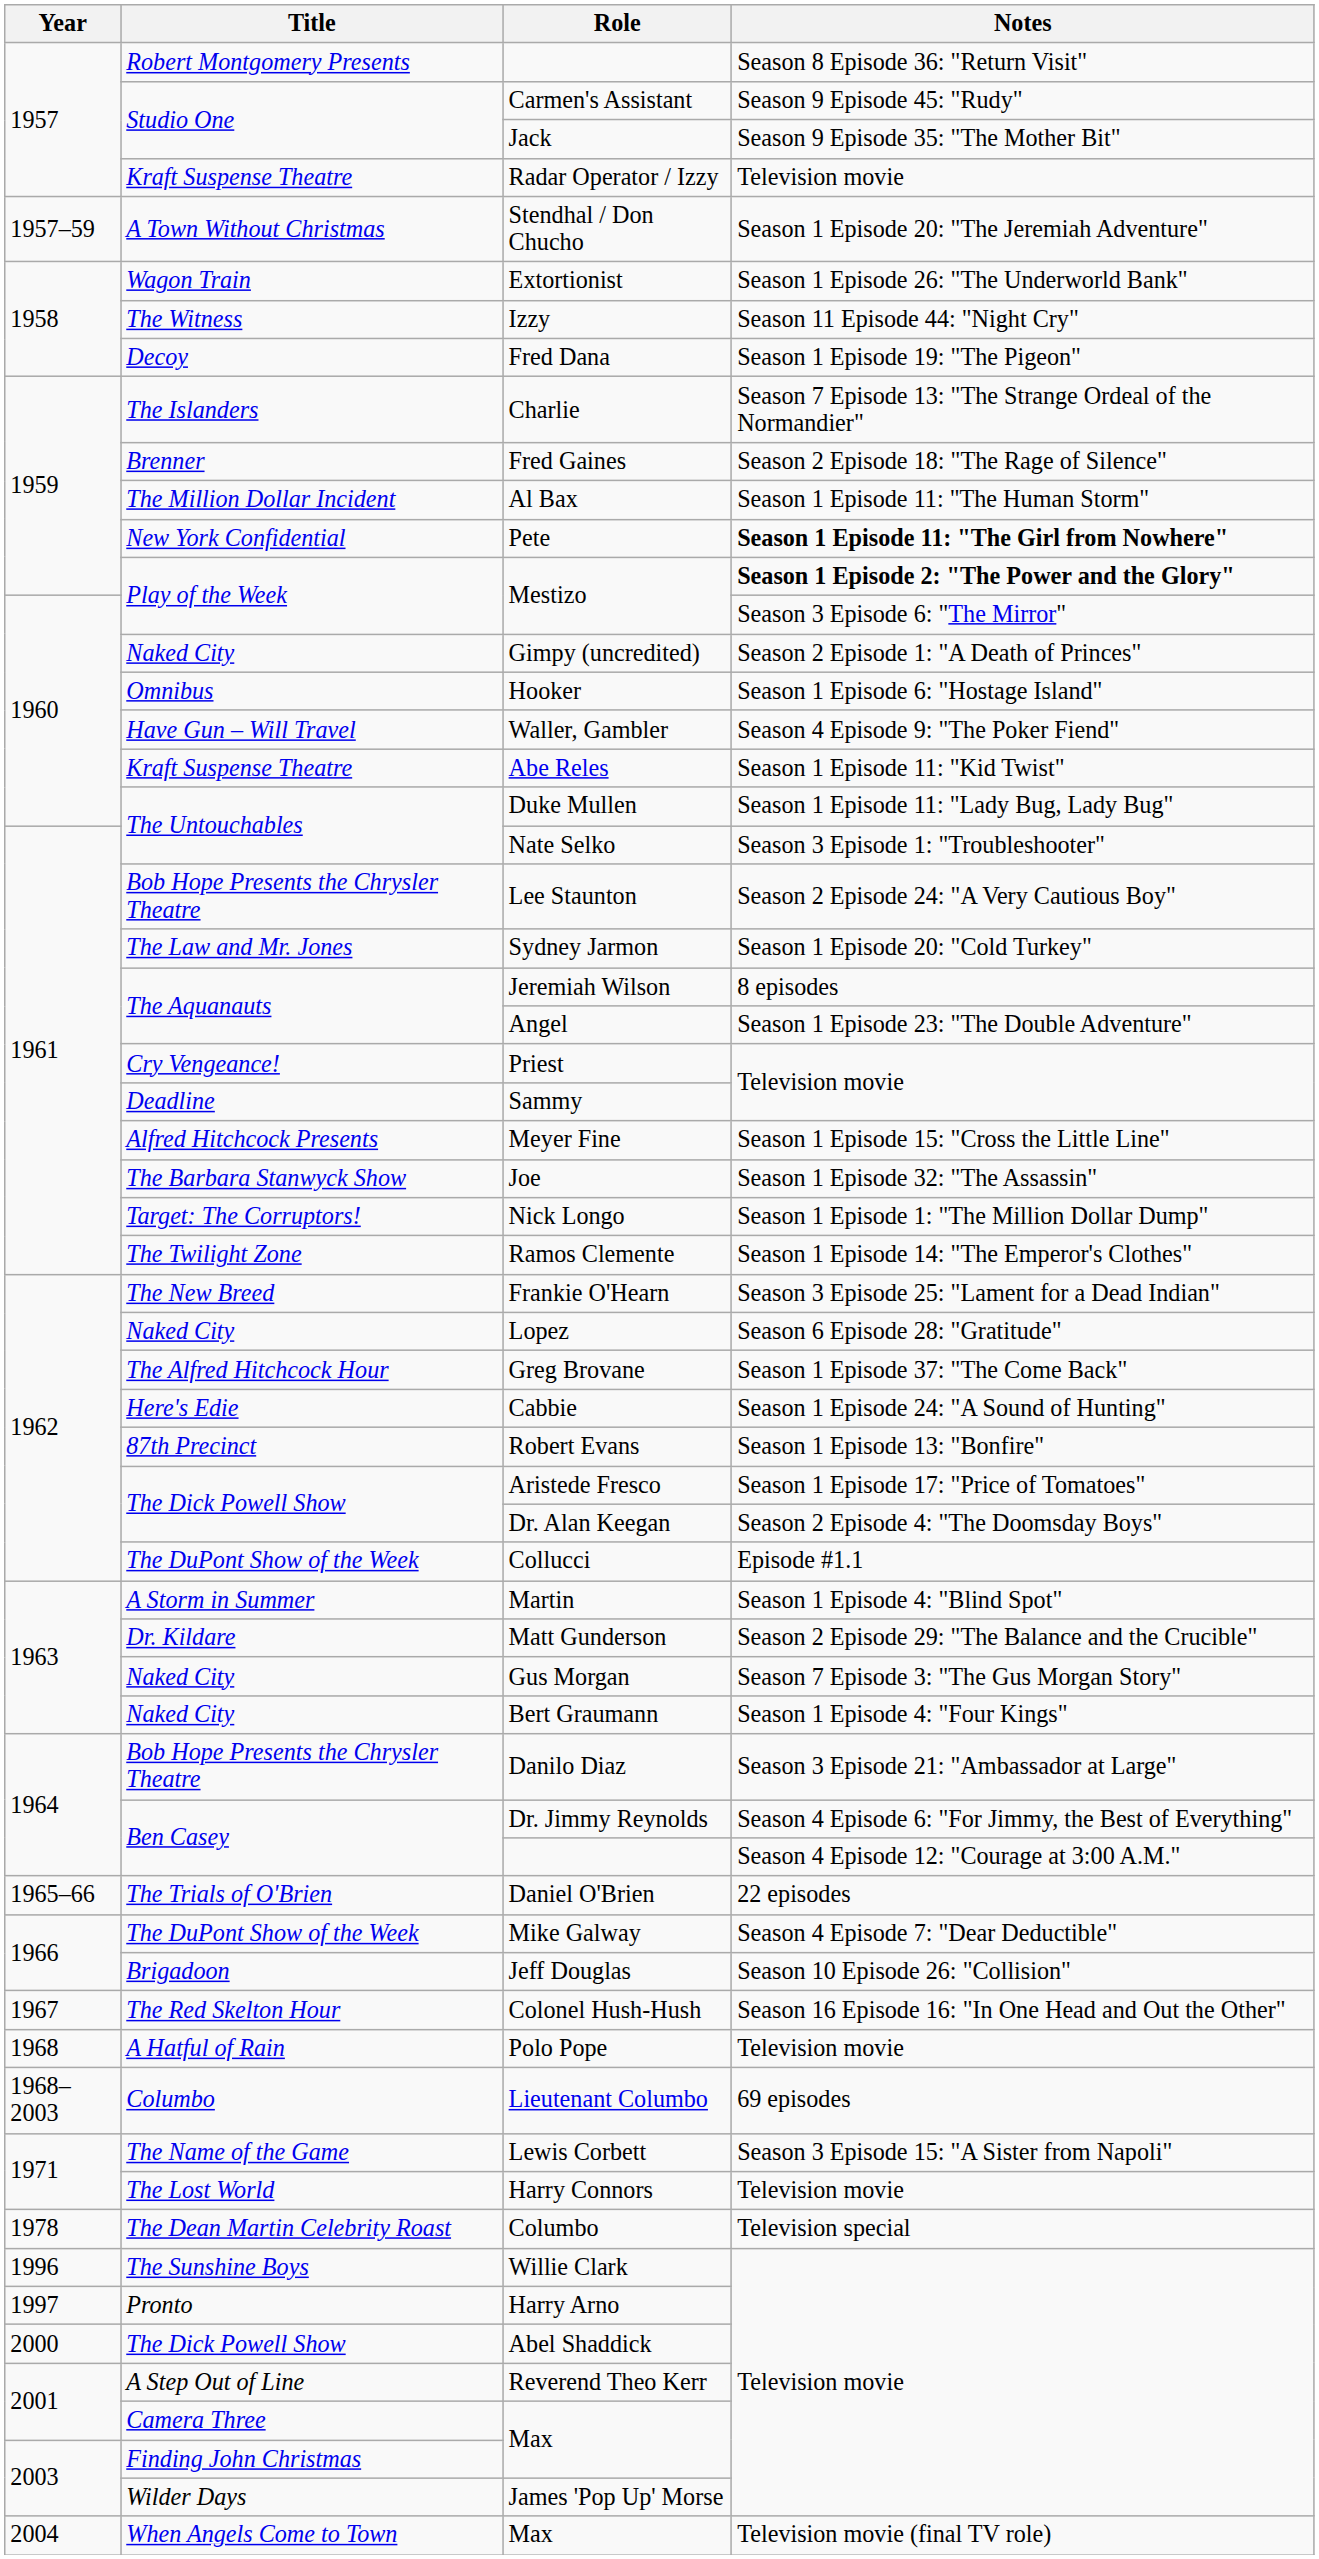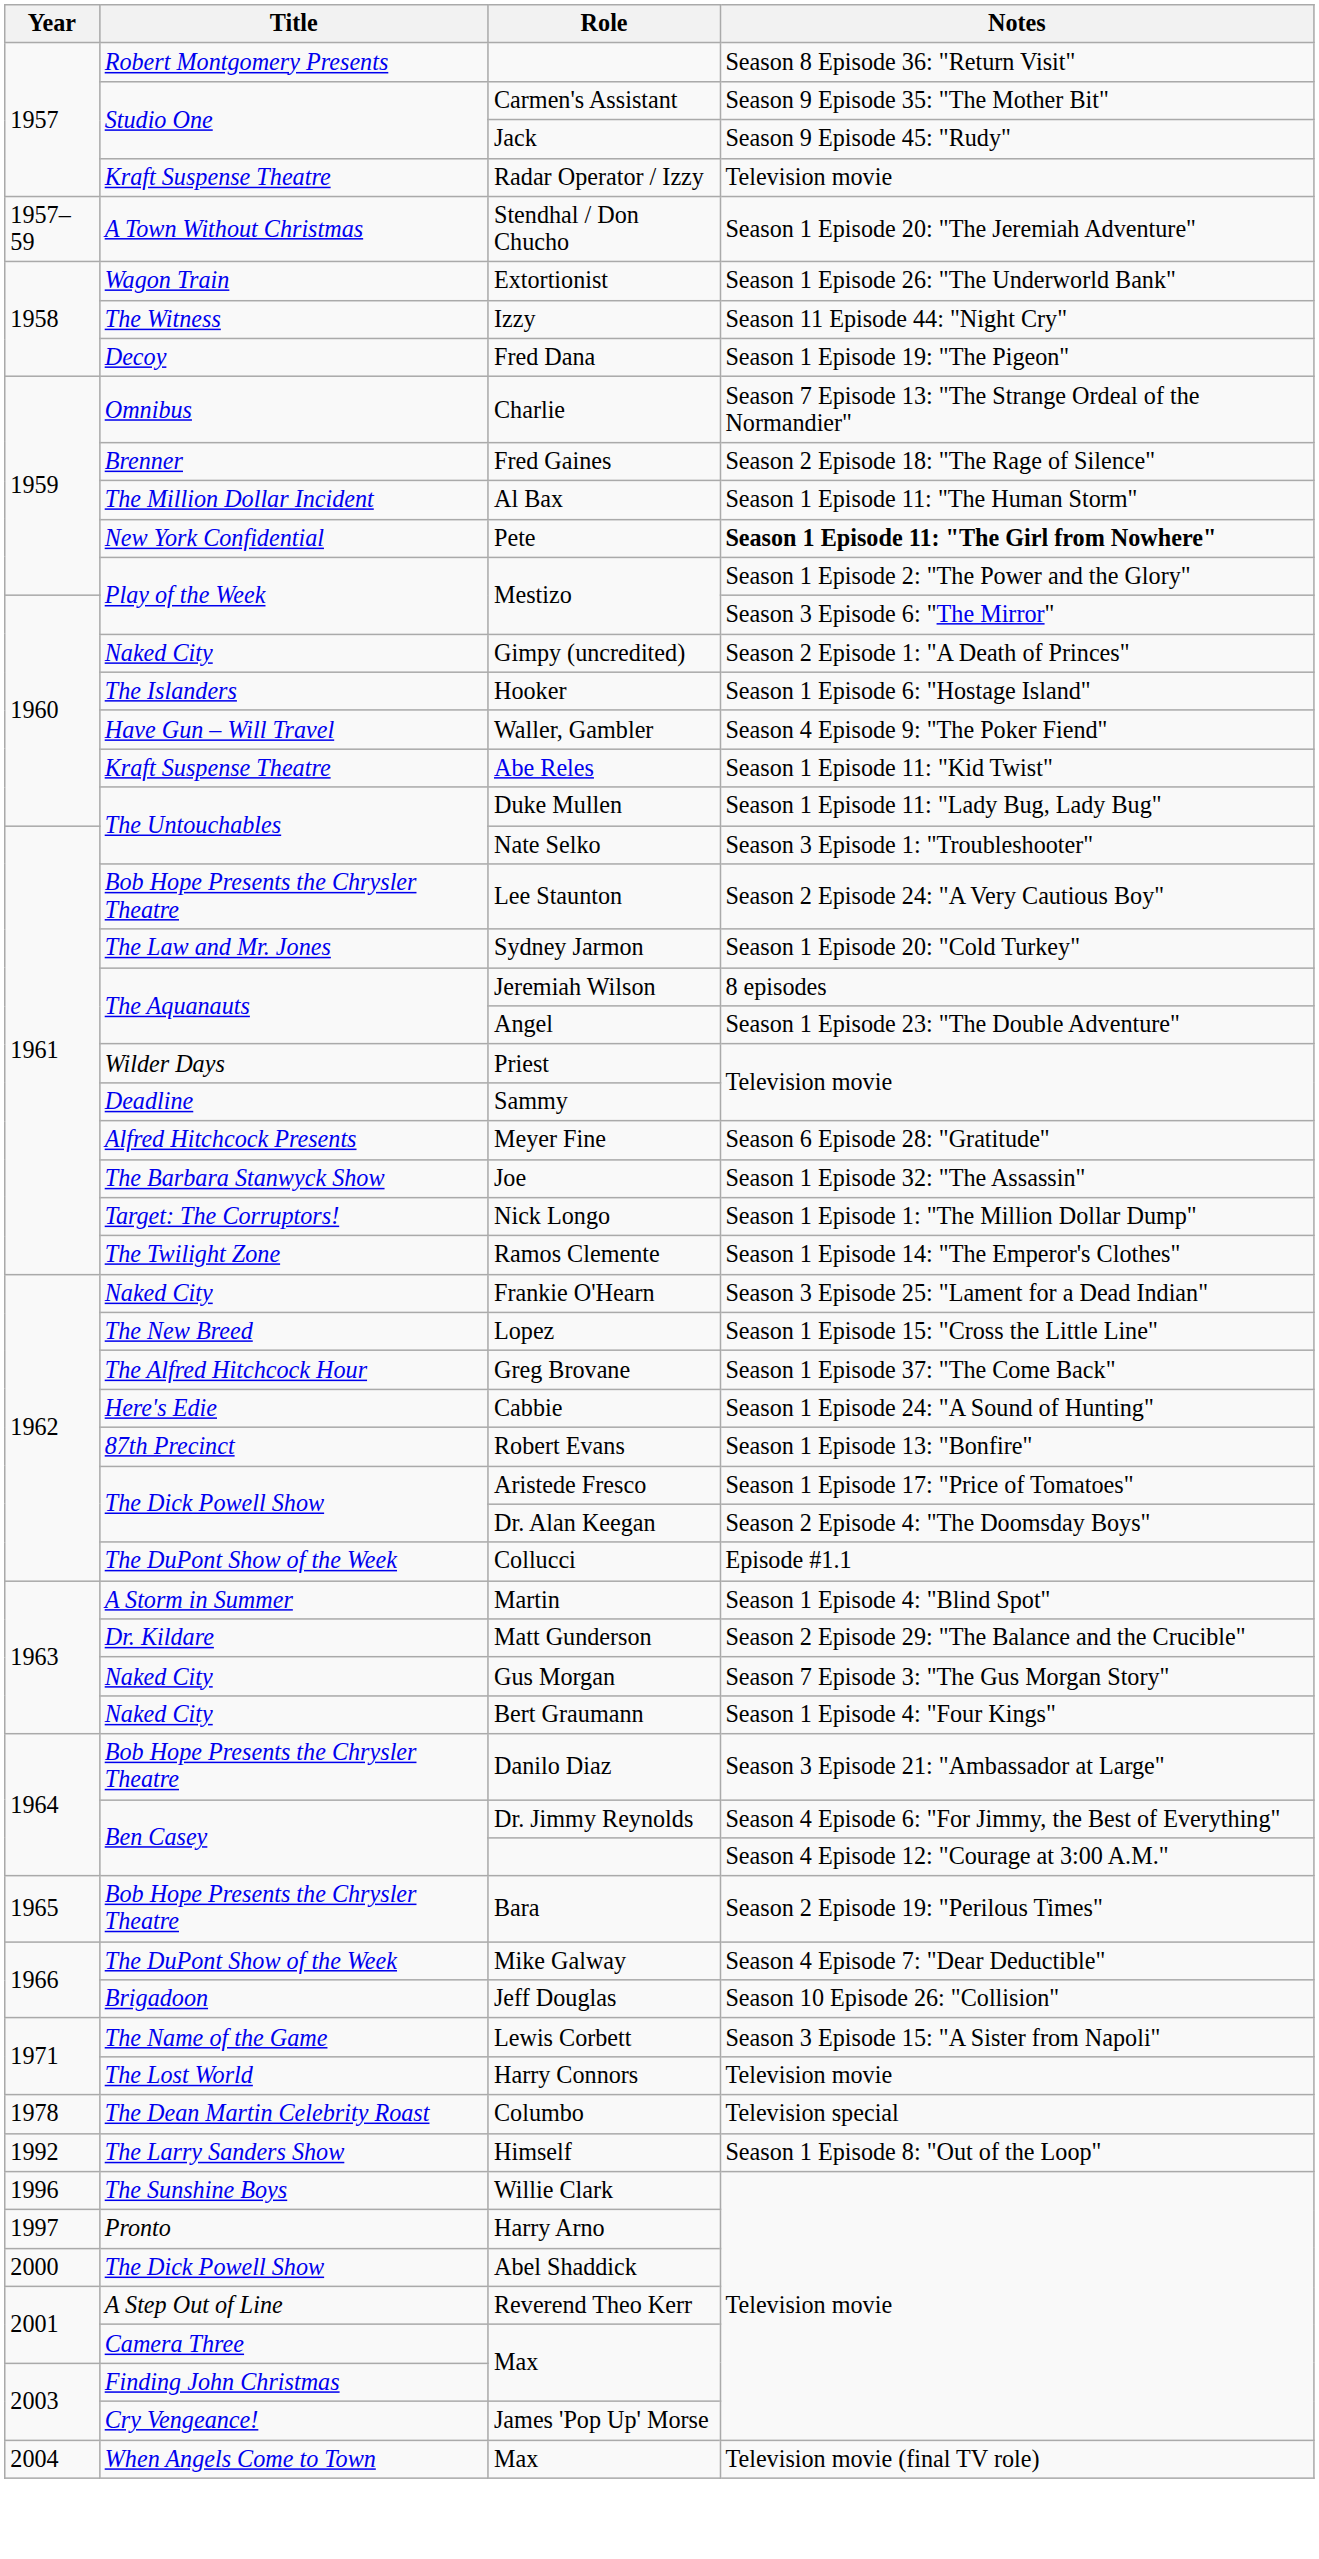Carmen's Assistant | Notes: Season 9 Episode 45: "Rudy" -> Season 9 Episode 35: "The Mother Bit"
Jack | Notes: Season 9 Episode 35: "The Mother Bit" -> Season 9 Episode 45: "Rudy"
Charlie | Title: The Islanders -> Omnibus
1959 / Mestizo | Notes: bold -> normal
Hooker | Title: Omnibus -> The Islanders
Priest | Title: Cry Vengeance! -> Wilder Days
Meyer Fine | Notes: Season 1 Episode 15: "Cross the Little Line" -> Season 6 Episode 28: "Gratitude"
Frankie O'Hearn | Title: The New Breed -> Naked City
Lopez | Title: Naked City -> The New Breed
Lopez | Notes: Season 6 Episode 28: "Gratitude" -> Season 1 Episode 15: "Cross the Little Line"
+ row: 1965 | Bob Hope Presents the Chrysler Theatre | Bara | Season 2 Episode 19: "Perilous Times"
- row: 1965–66 | The Trials of O'Brien | Daniel O'Brien | 22 episodes
- row: 1967 | The Red Skelton Hour | Colonel Hush-Hush | Season 16 Episode 16: "In One Head and Out the Other"
- row: 1968 | A Hatful of Rain | Polo Pope | Television movie
- row: 1968–2003 | Columbo | Lieutenant Columbo | 69 episodes
+ row: 1992 | The Larry Sanders Show | Himself | Season 1 Episode 8: "Out of the Loop"
James 'Pop Up' Morse | Title: Wilder Days -> Cry Vengeance!
